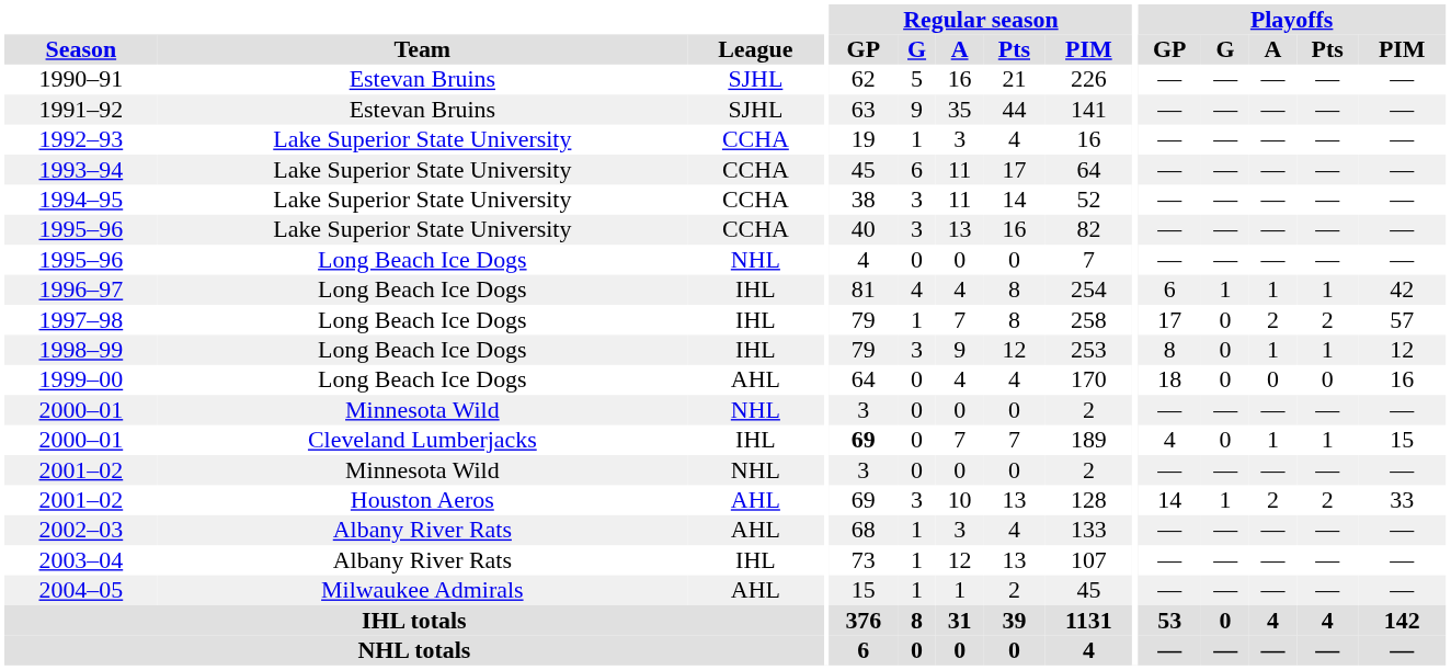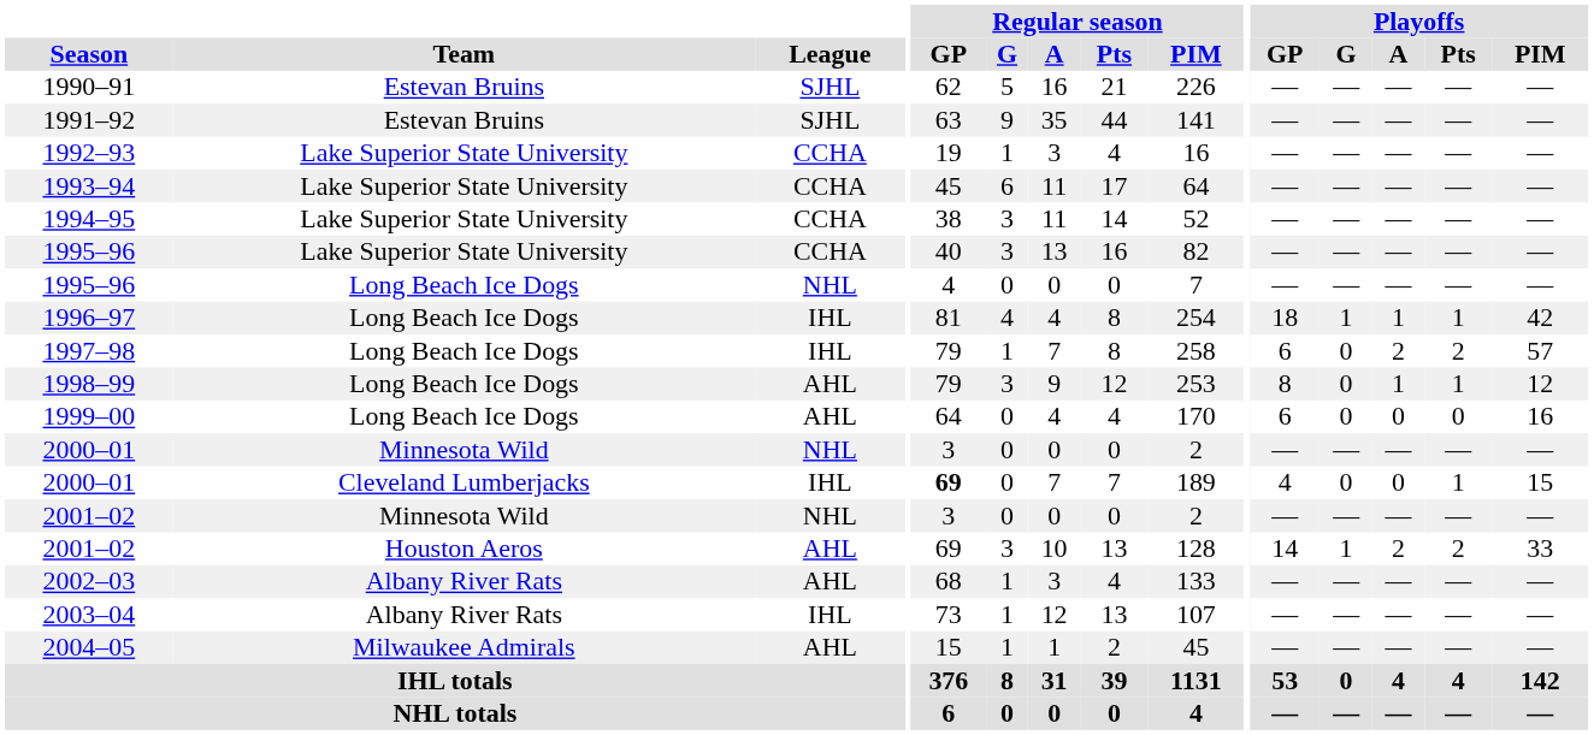1996–97 | Playoffs / GP: 6 -> 18
1997–98 | Playoffs / GP: 17 -> 6
1998–99 | League: IHL -> AHL
1999–00 | Playoffs / GP: 18 -> 6
2000–01 / Cleveland Lumberjacks | Playoffs / A: 1 -> 0
